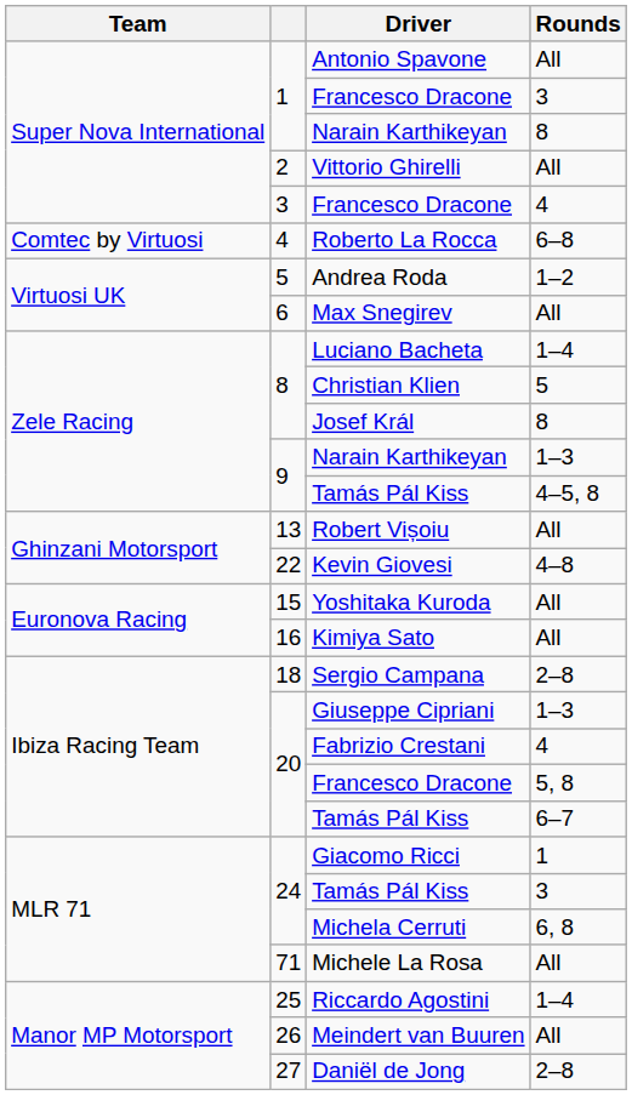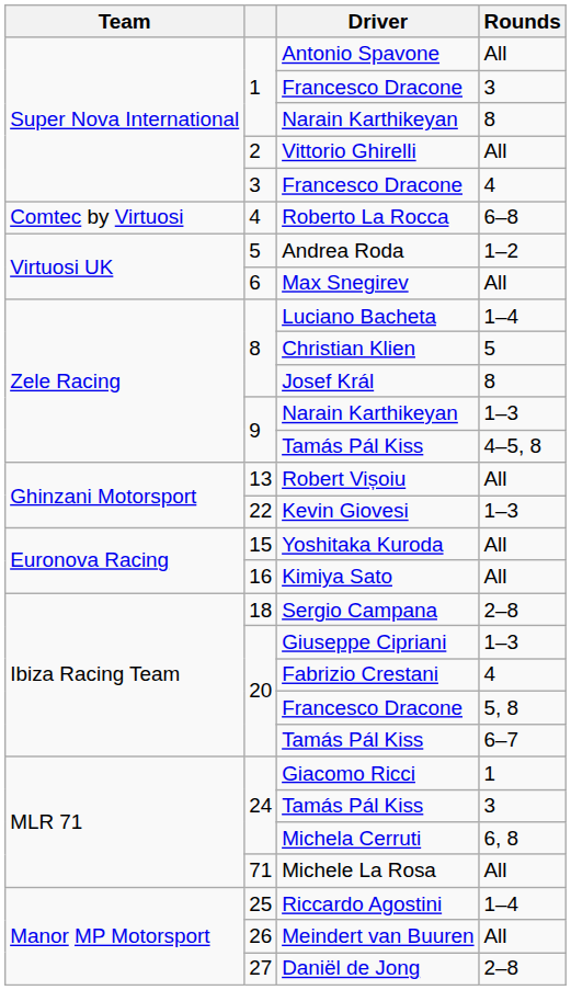Kevin Giovesi | Rounds: 4–8 -> 1–3
